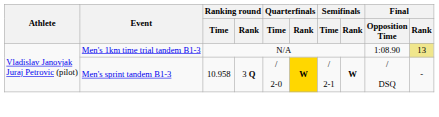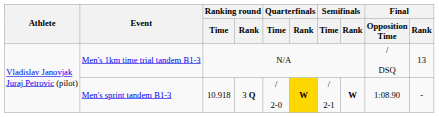Men's 1km time trial tandem B1-3 | Final / Opposition Time: 1:08.90 -> / DSQ
Men's 1km time trial tandem B1-3 | Final / Rank: khaki background -> no background
Men's sprint tandem B1-3 | Ranking round / Time: 10.958 -> 10.918
Men's sprint tandem B1-3 | Final / Opposition Time: / DSQ -> 1:08.90
